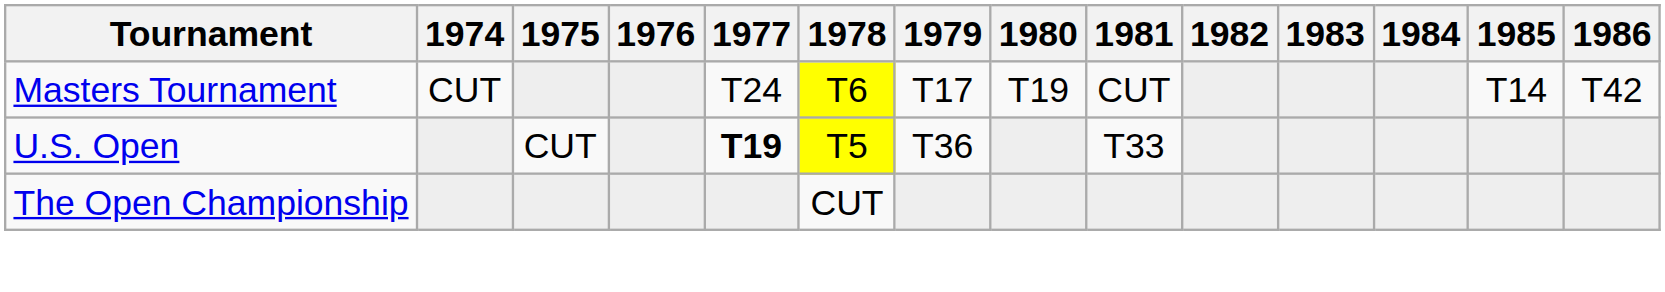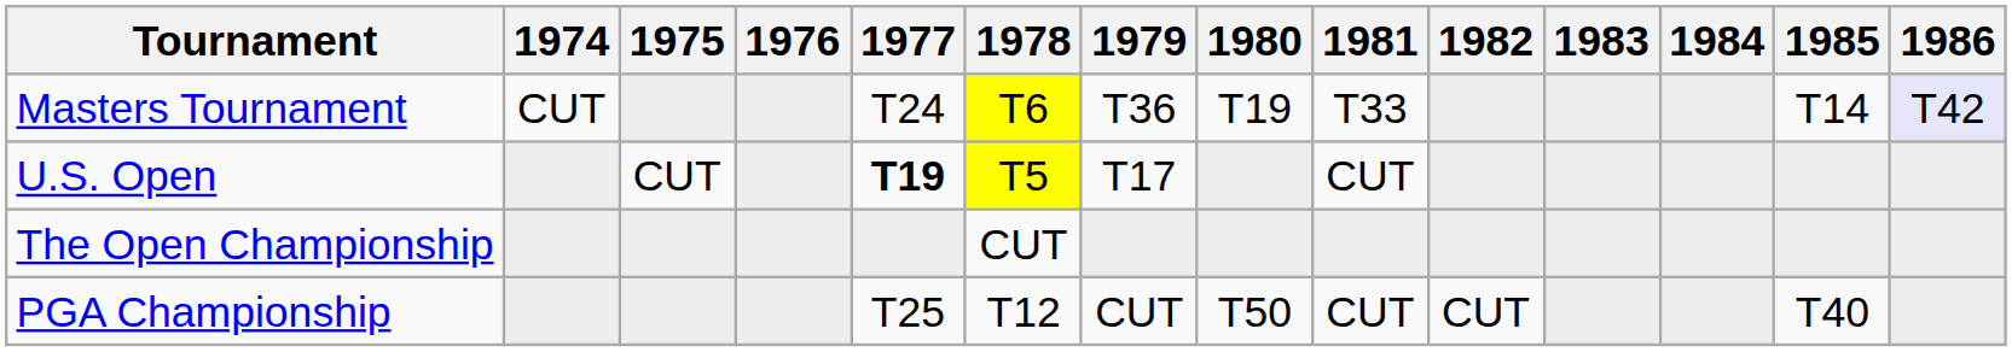Masters Tournament | 1979: T17 -> T36
Masters Tournament | 1981: CUT -> T33
Masters Tournament | 1986: no background -> lavender background
U.S. Open | 1979: T36 -> T17
U.S. Open | 1981: T33 -> CUT
+ row: PGA Championship | T25 | T12 | CUT | T50 | CUT | CUT | T40
